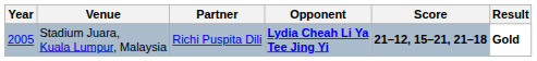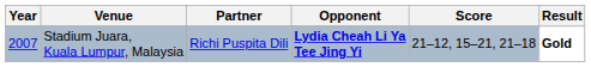Stadium Juara, Kuala Lumpur, Malaysia | Year: 2005 -> 2007
Stadium Juara, Kuala Lumpur, Malaysia | Score: bold -> normal
